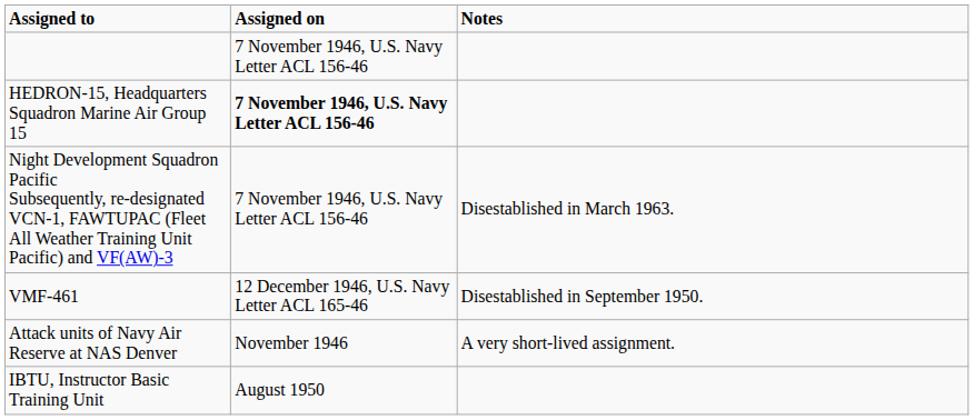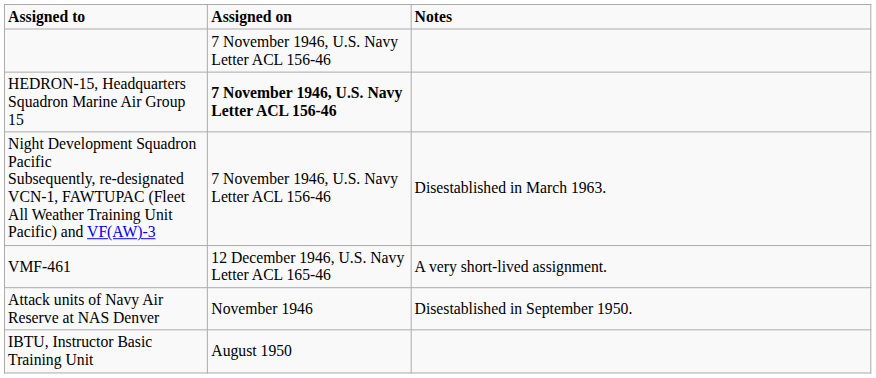VMF-461 | Notes: Disestablished in September 1950. -> A very short-lived assignment.
Attack units of Navy Air Reserve at NAS Denver | Notes: A very short-lived assignment. -> Disestablished in September 1950.
